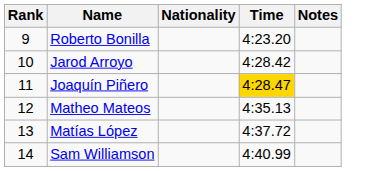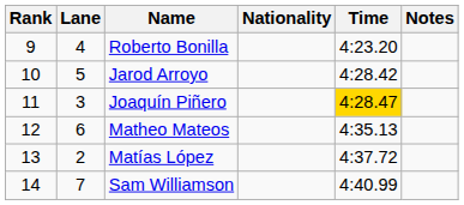+ column: Lane | 4 | 5 | 3 | 6 | 2 | 7
